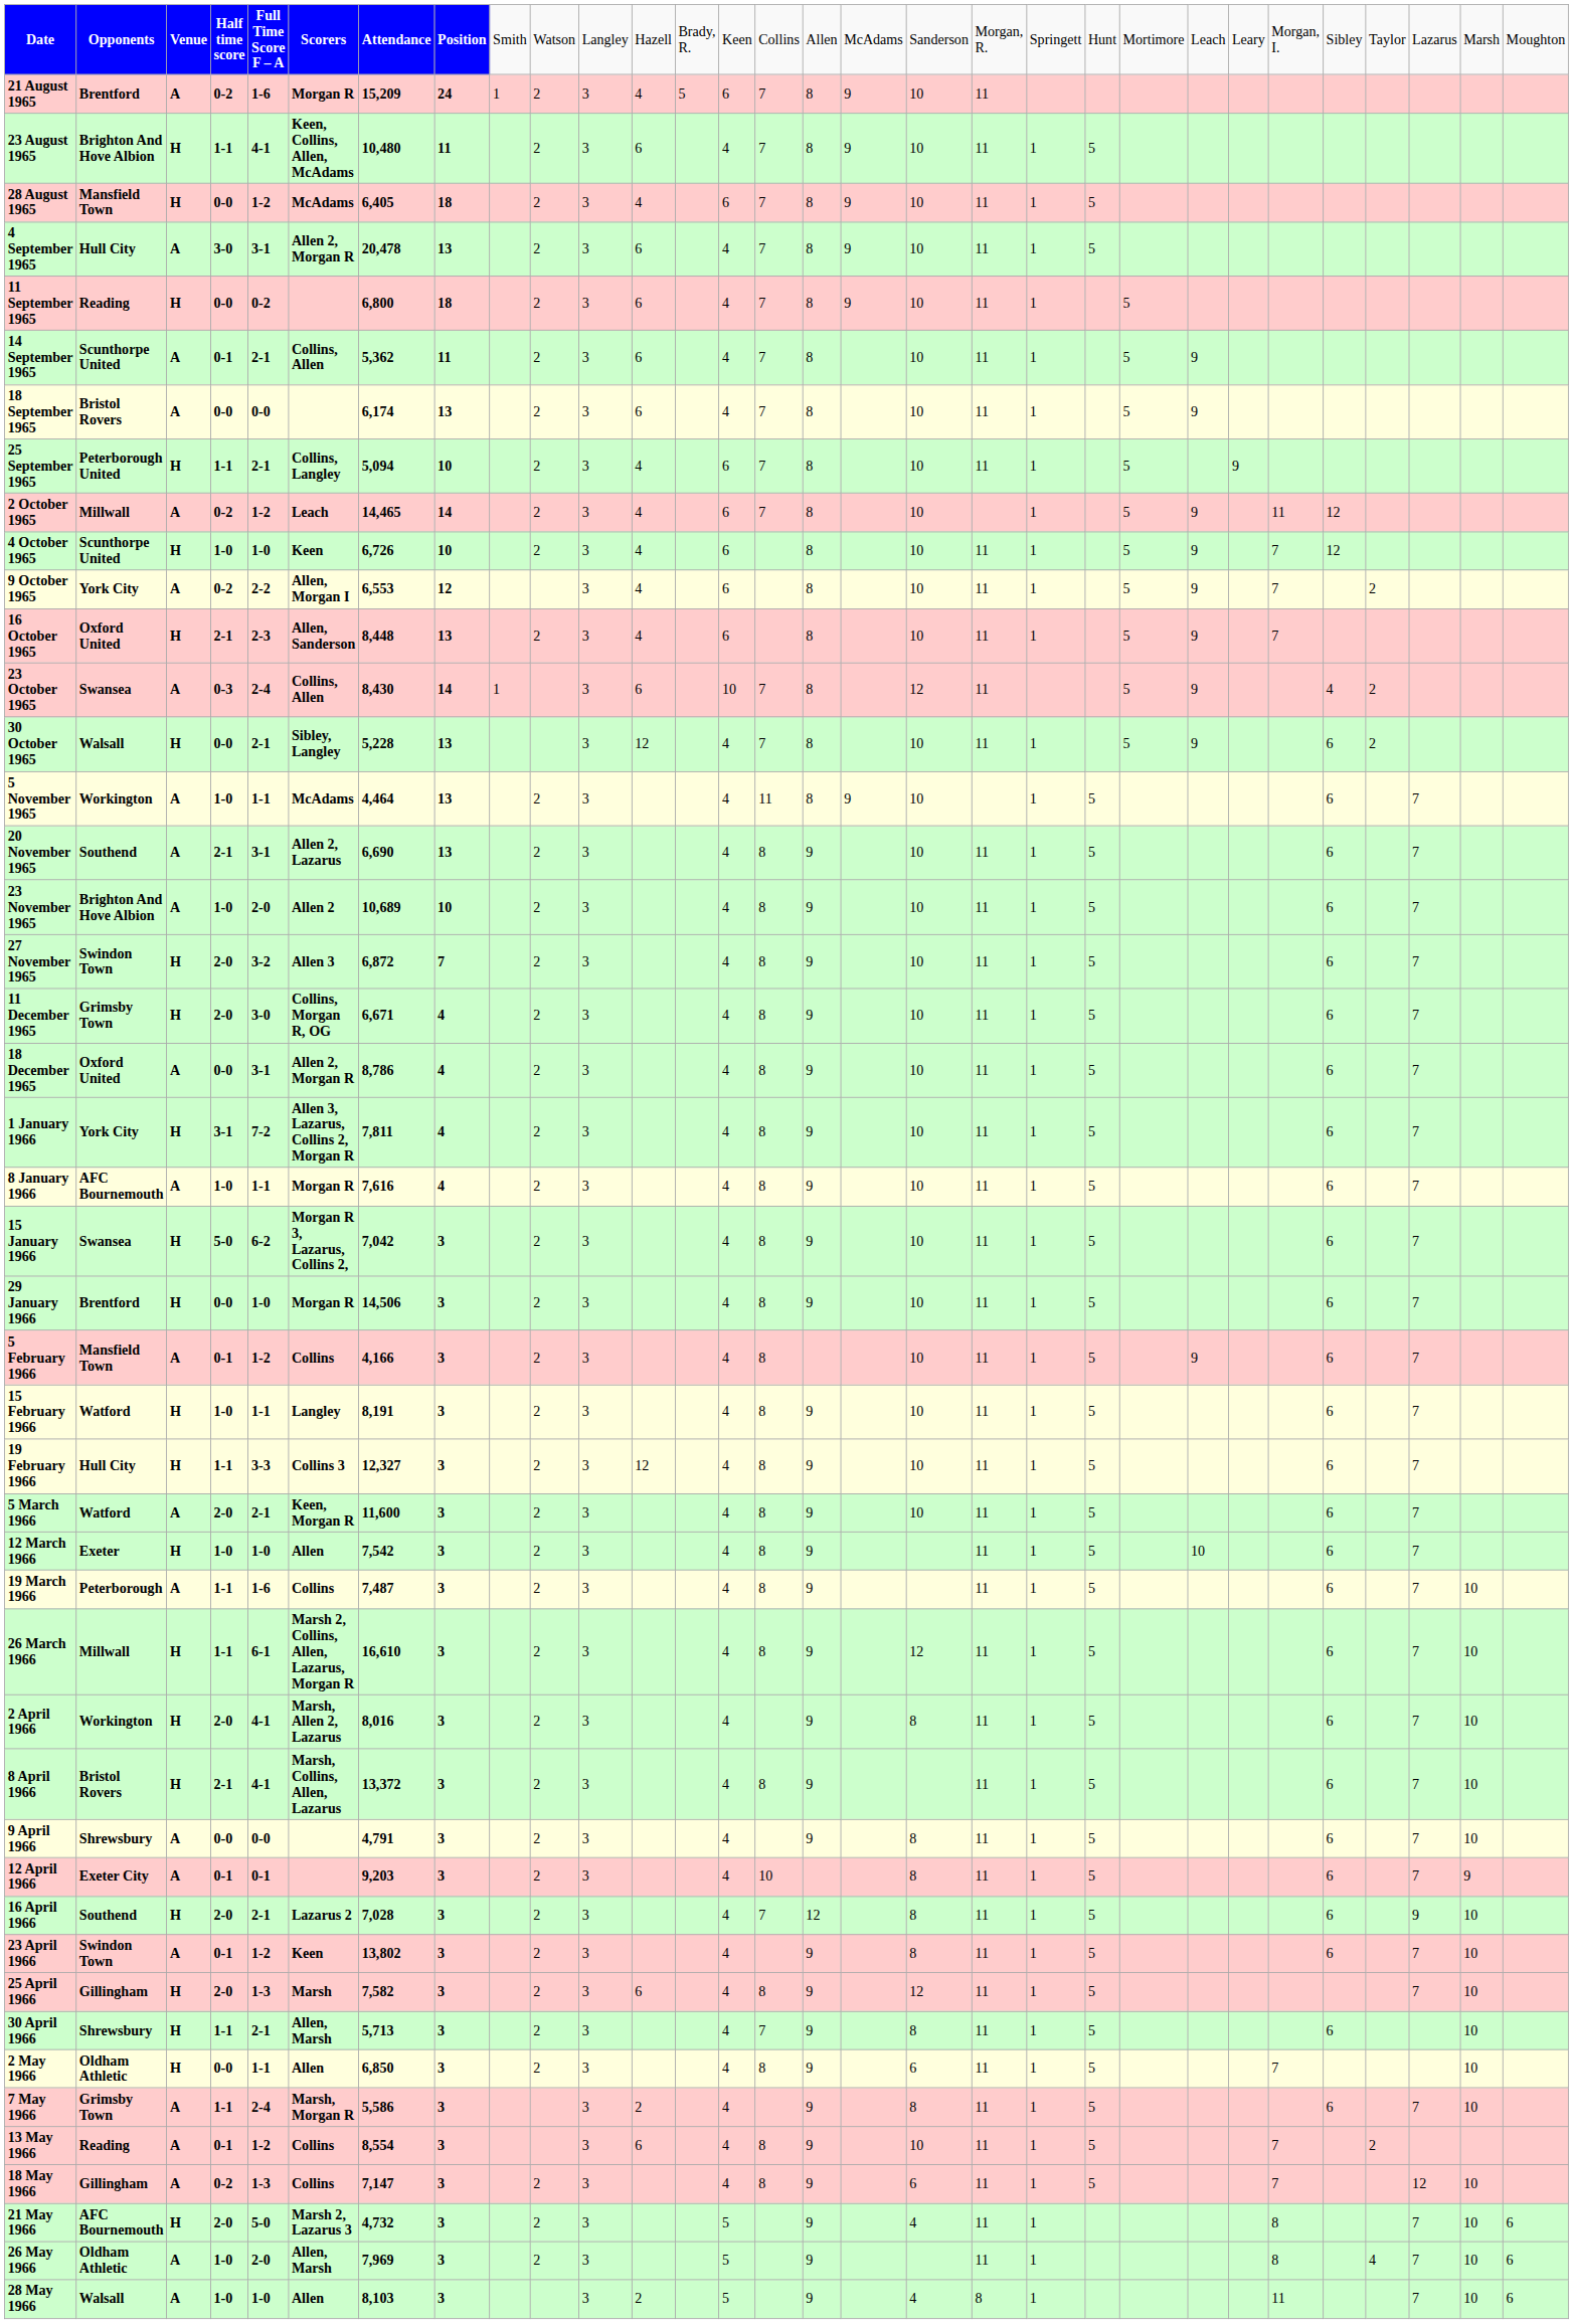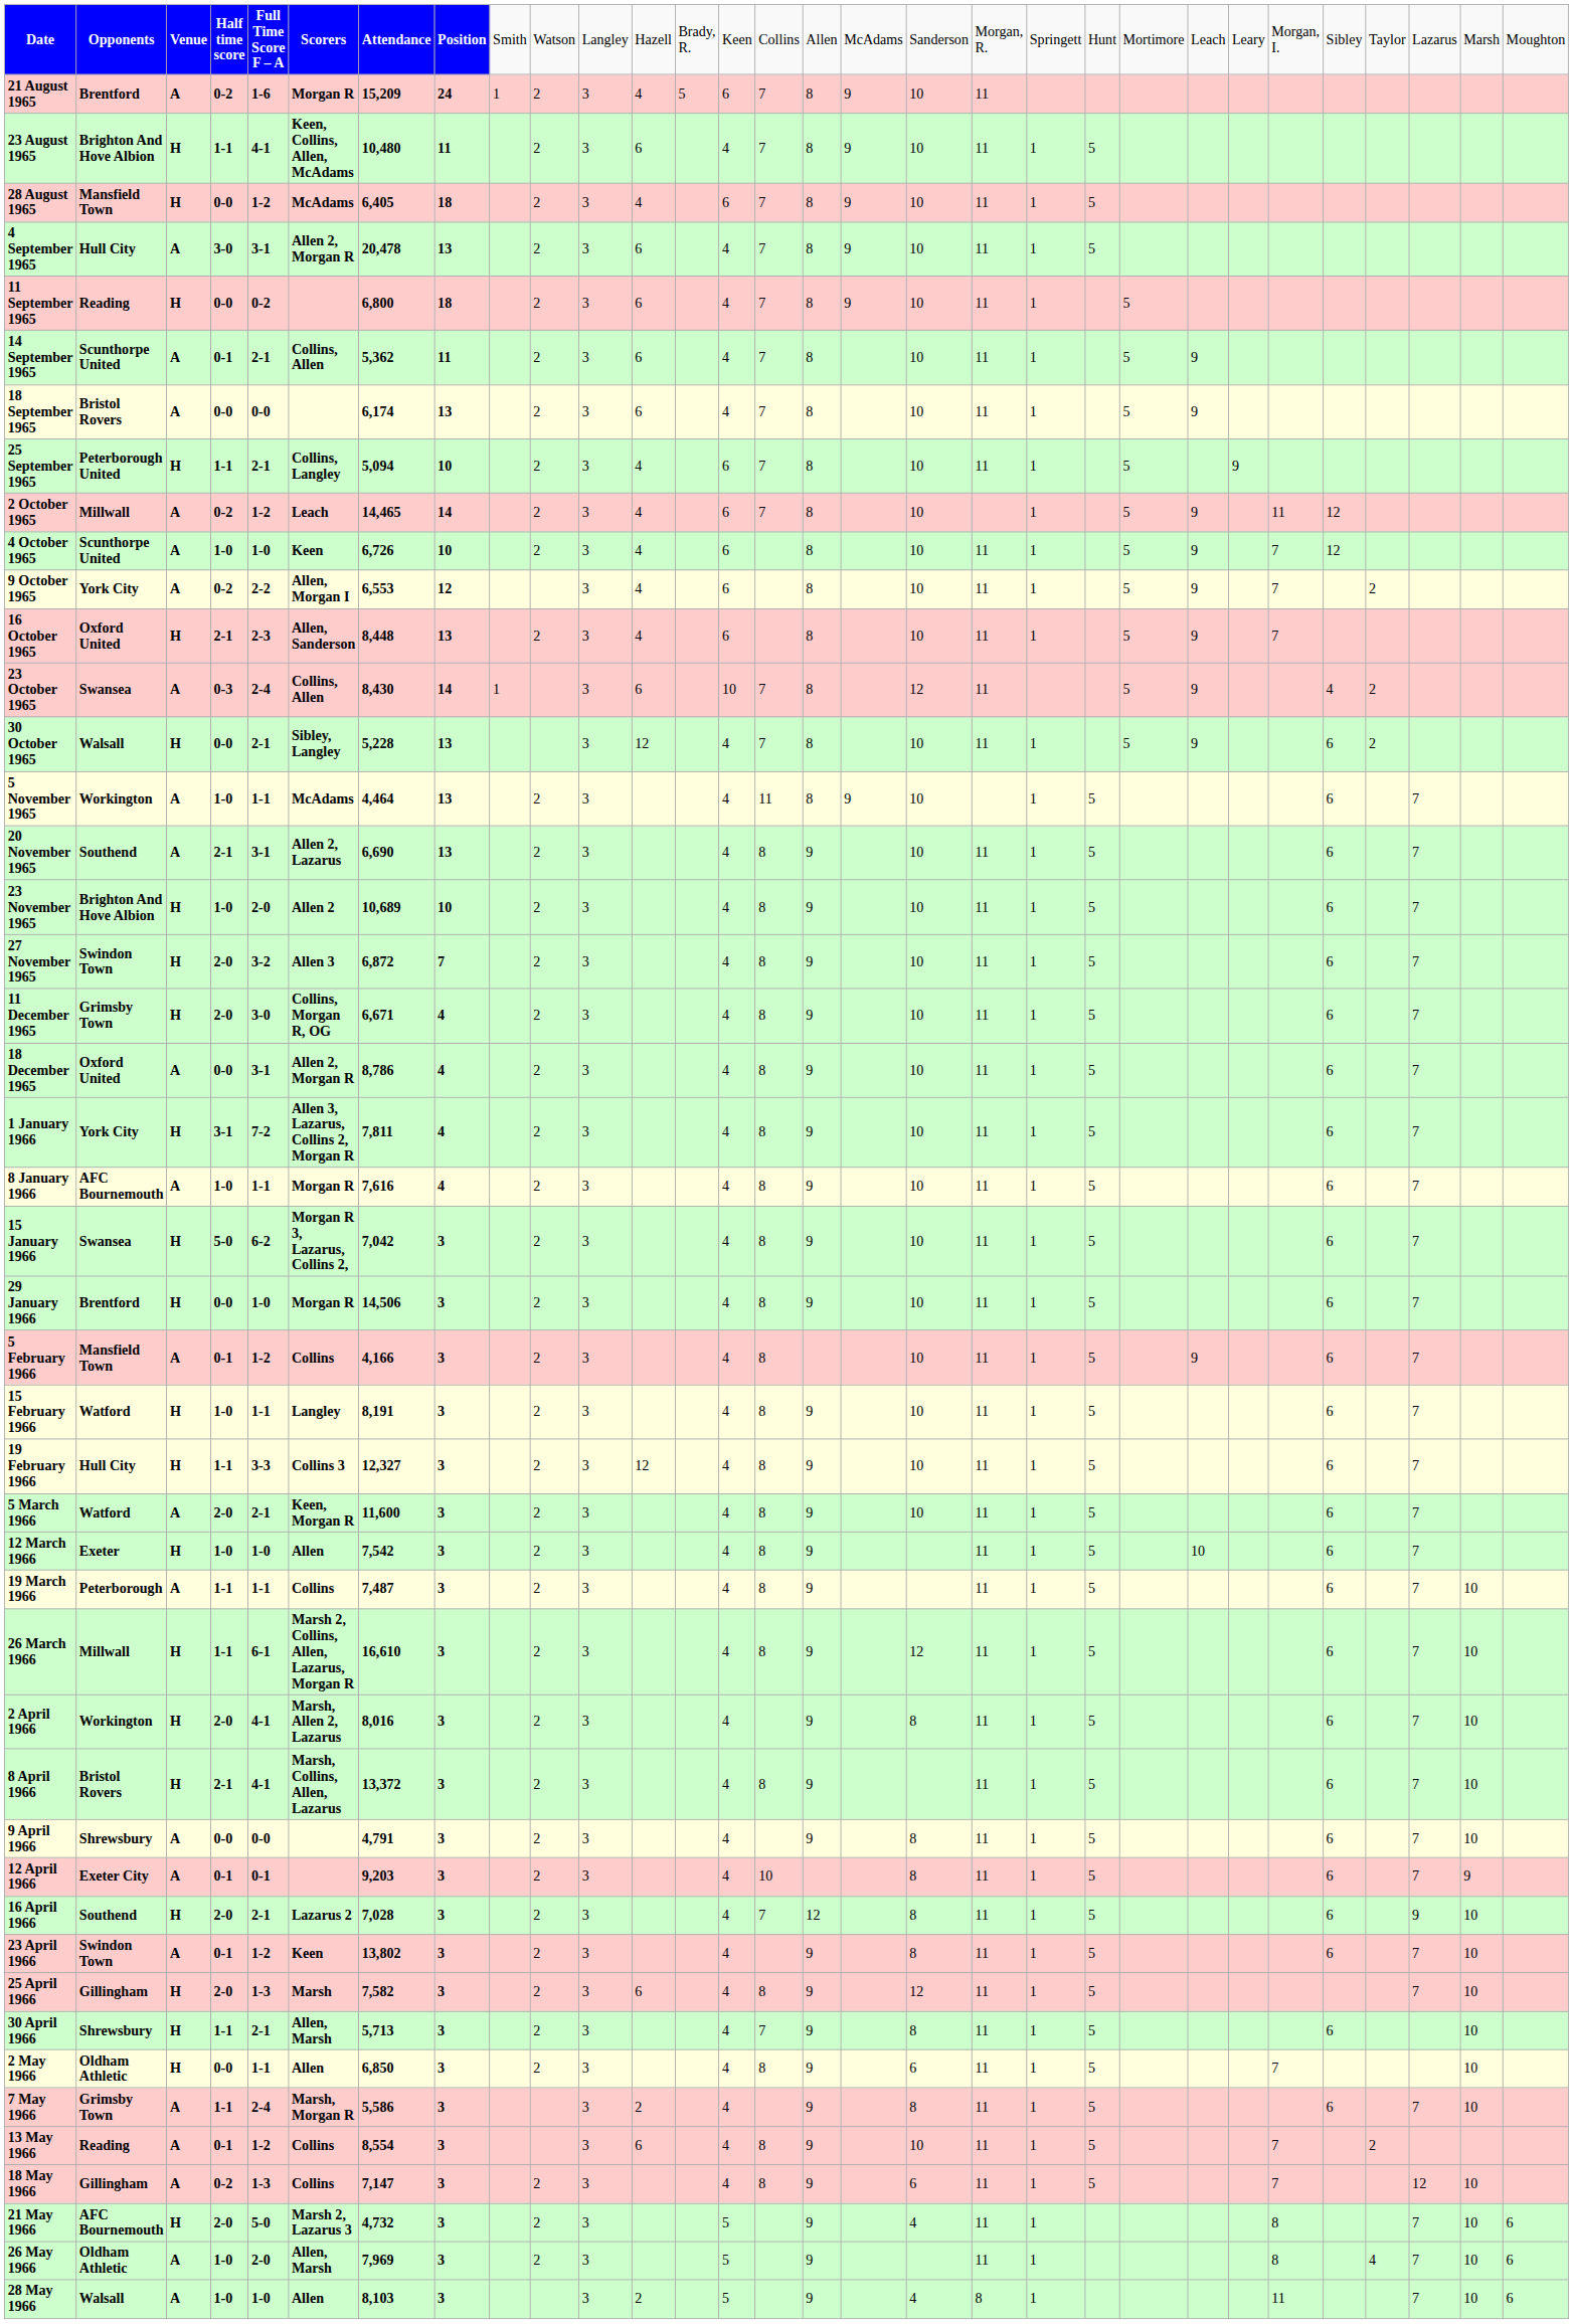4 October 1965 | column 3: H -> A
23 November 1965 | column 3: A -> H
19 March 1966 | column 5: 1-6 -> 1-1
